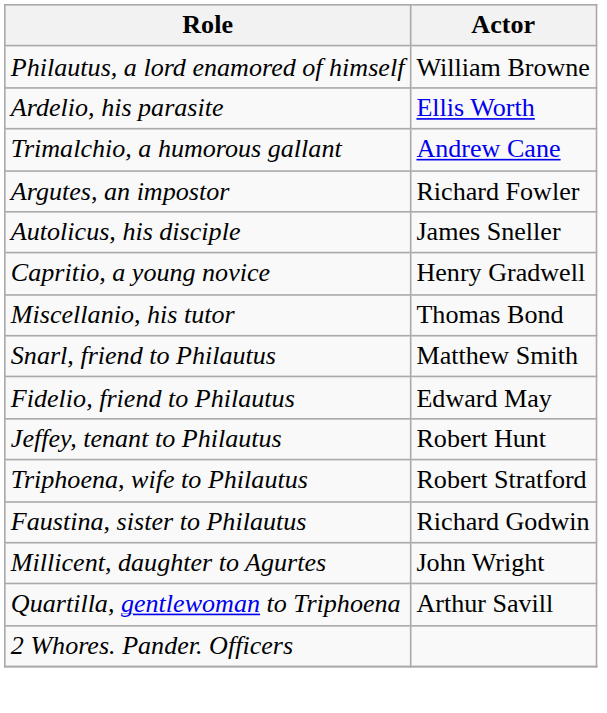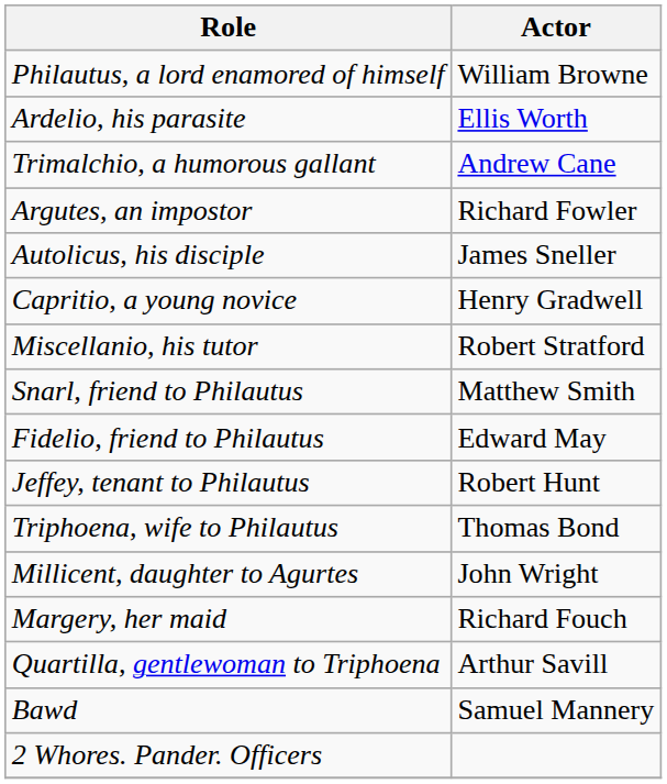Miscellanio, his tutor | Actor: Thomas Bond -> Robert Stratford
Triphoena, wife to Philautus | Actor: Robert Stratford -> Thomas Bond
- row: Faustina, sister to Philautus | Richard Godwin
+ row: Margery, her maid | Richard Fouch
+ row: Bawd | Samuel Mannery
